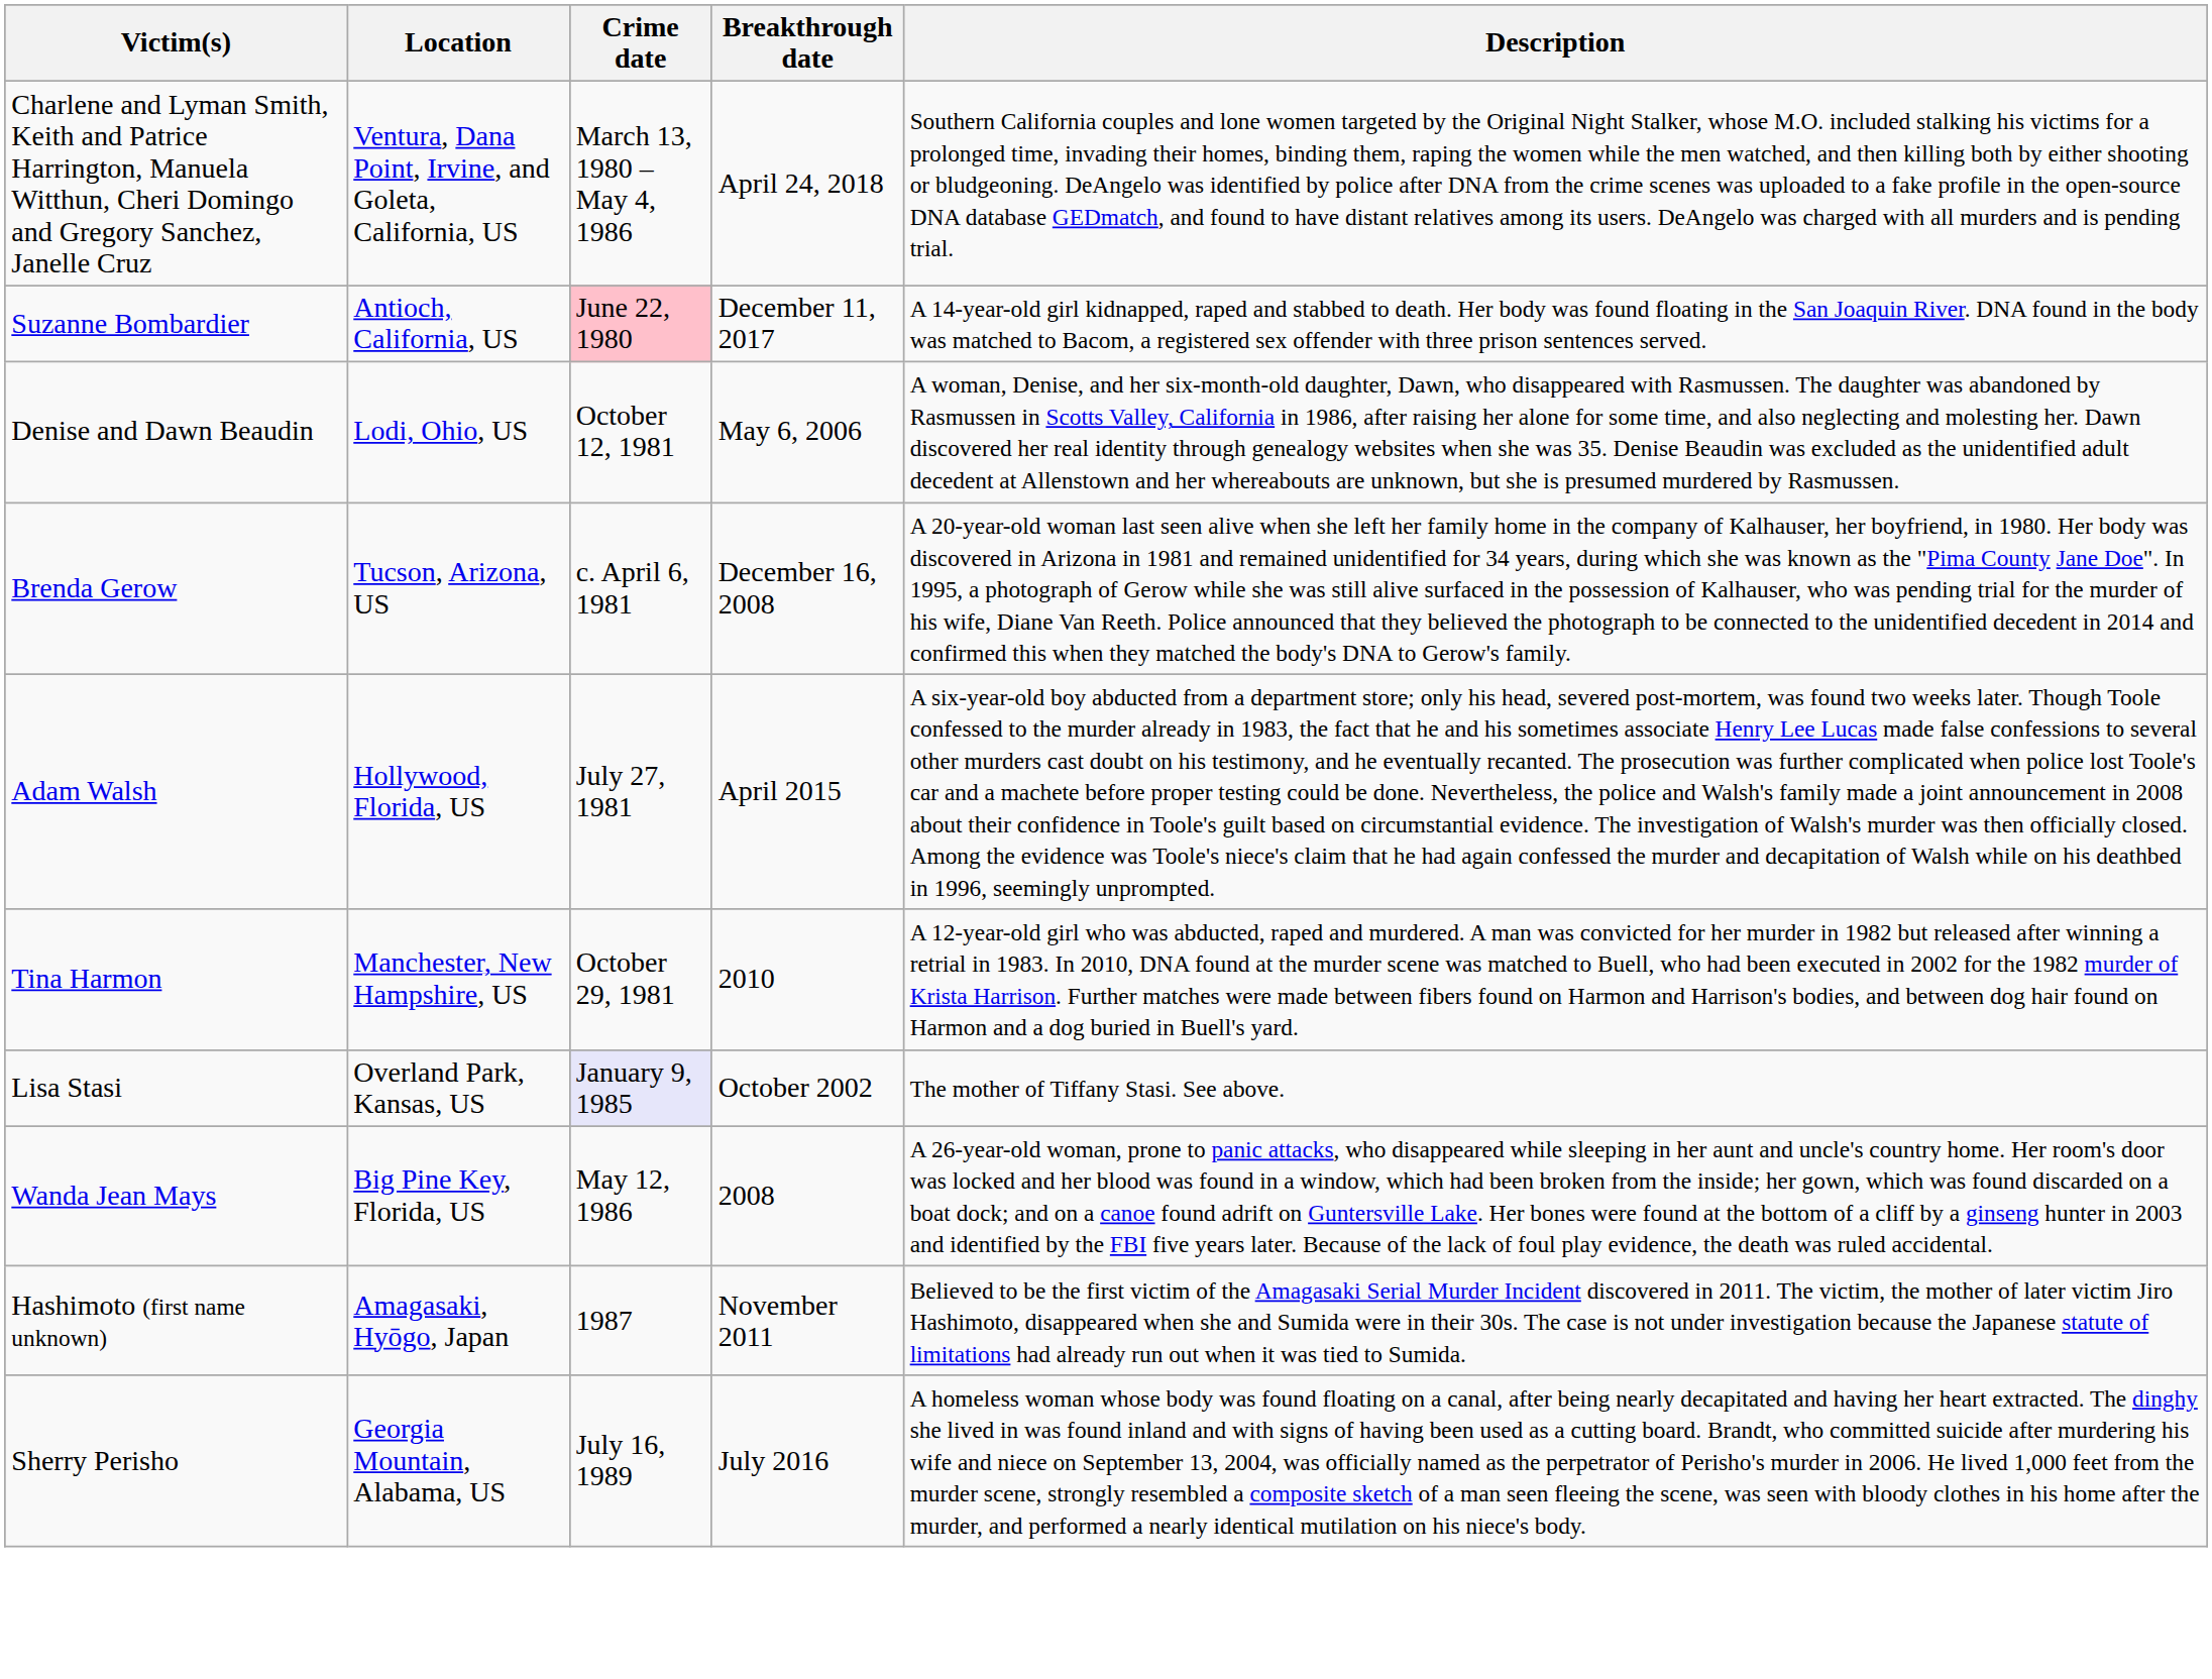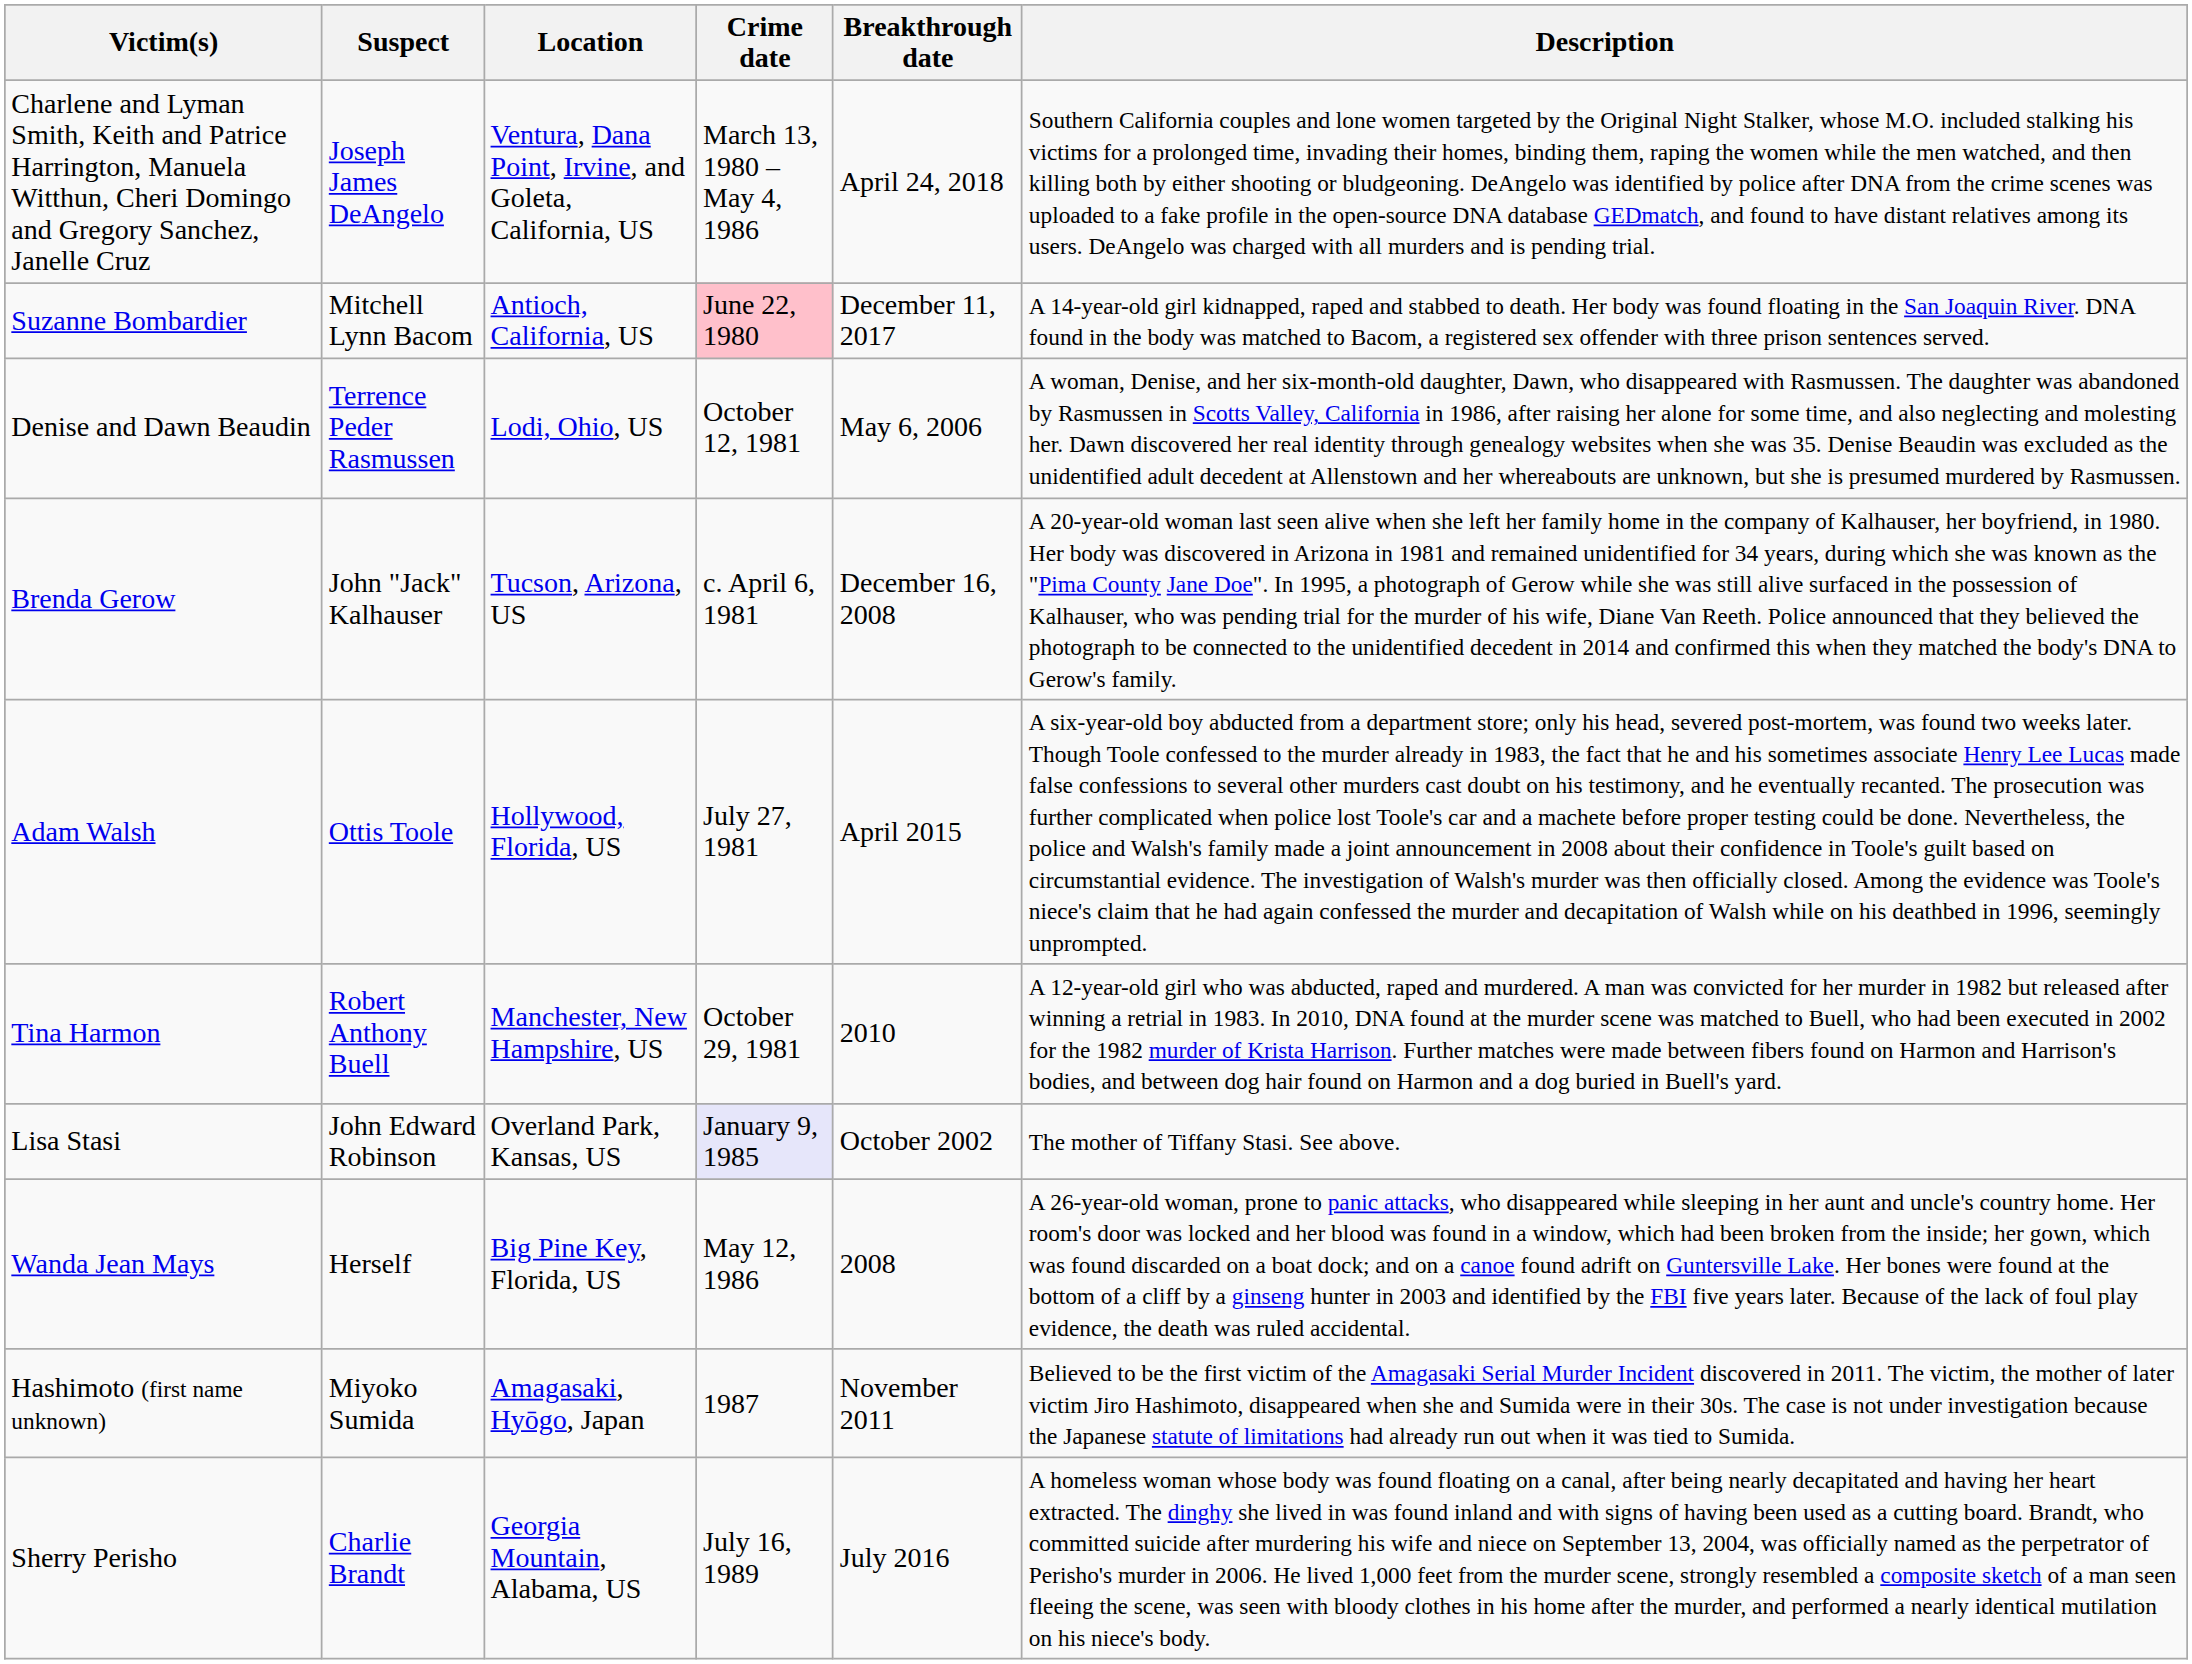+ column: Suspect | Joseph James DeAngelo | Mitchell Lynn Bacom | Terrence Peder Rasmussen | John "Jack" Kalhauser | Ottis Toole | Robert Anthony Buell | John Edward Robinson | Herself | Miyoko Sumida | Charlie Brandt
